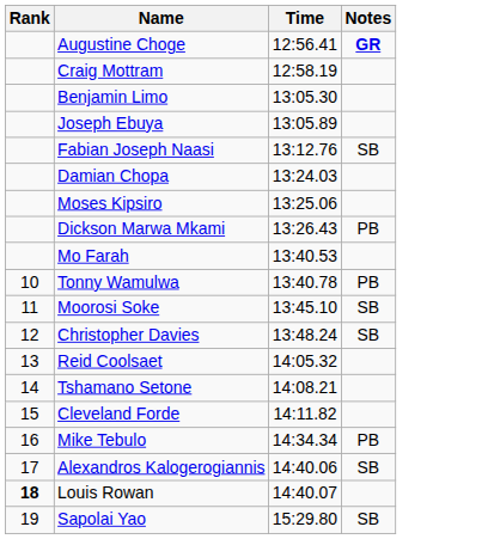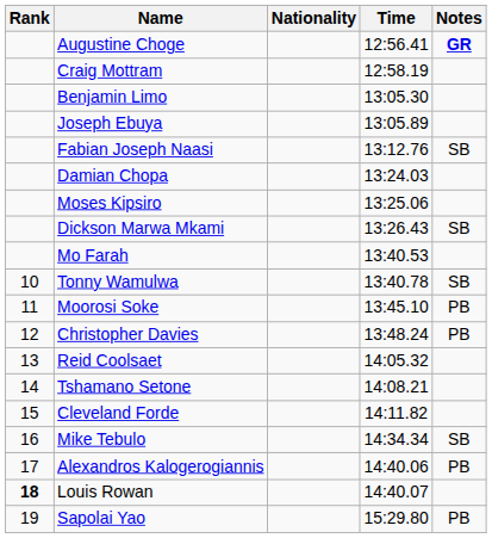+ column: Nationality
Dickson Marwa Mkami | Notes: PB -> SB
Tonny Wamulwa | Notes: PB -> SB
Moorosi Soke | Notes: SB -> PB
Christopher Davies | Notes: SB -> PB
Mike Tebulo | Notes: PB -> SB
Alexandros Kalogerogiannis | Notes: SB -> PB
Sapolai Yao | Notes: SB -> PB
